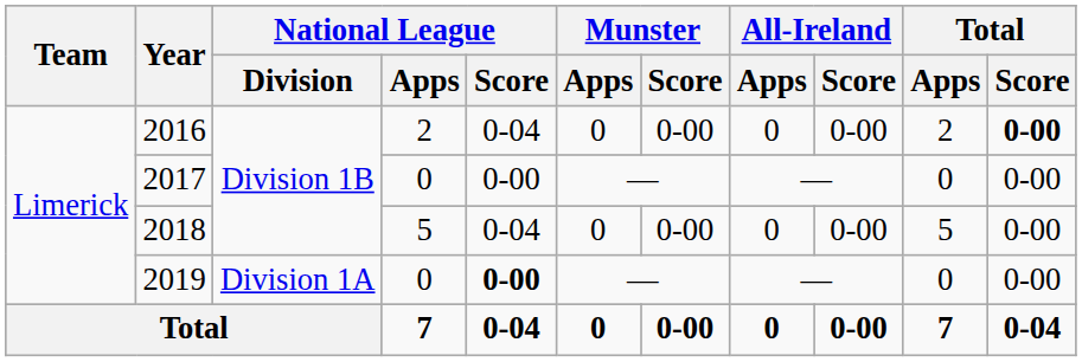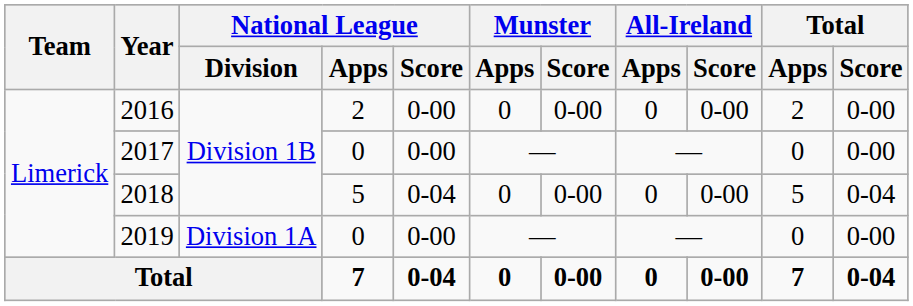2016 | National League / Score: 0-04 -> 0-00
2016 | Total / Score: bold -> normal
2018 | Total / Score: 0-00 -> 0-04
2019 | National League / Score: bold -> normal
